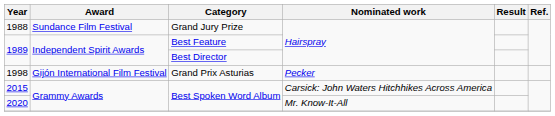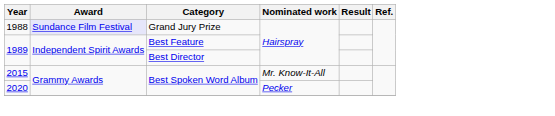1988 | Award: no background -> lavender background
- row: 1998 | Gijón International Film Festival | Grand Prix Asturias | Pecker
2015 | Nominated work: Carsick: John Waters Hitchhikes Across America -> Mr. Know-It-All
2020 | Nominated work: Mr. Know-It-All -> Pecker
